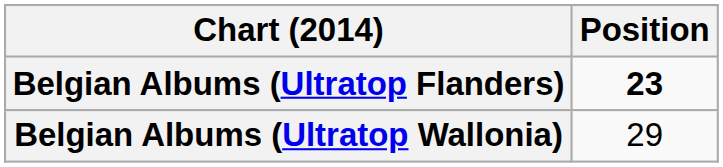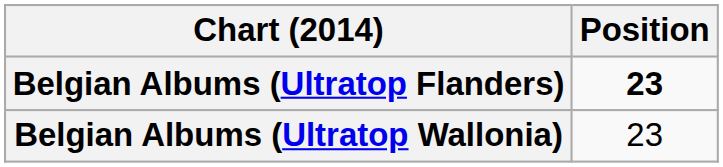Belgian Albums (Ultratop Wallonia) | Position: 29 -> 23
